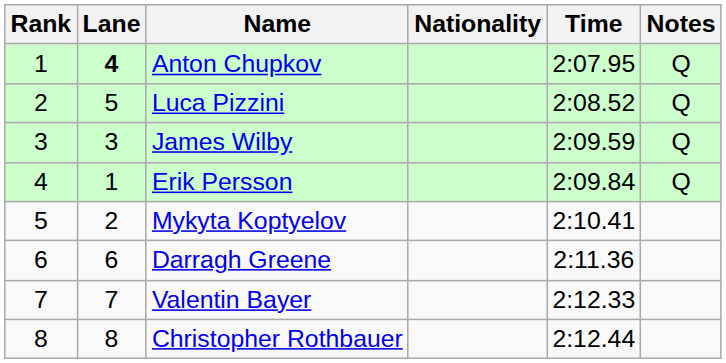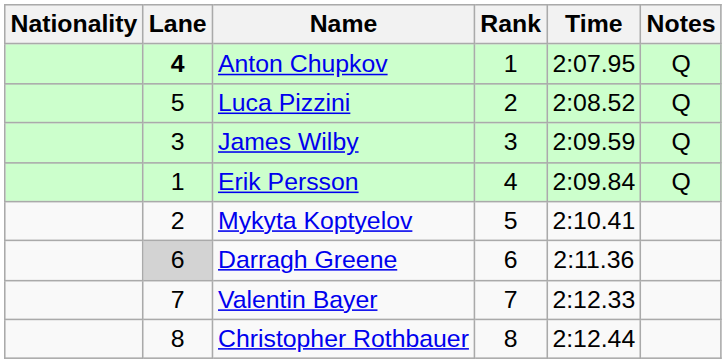columns swapped: Rank <-> Nationality
Darragh Greene | Lane: no background -> lightgrey background
